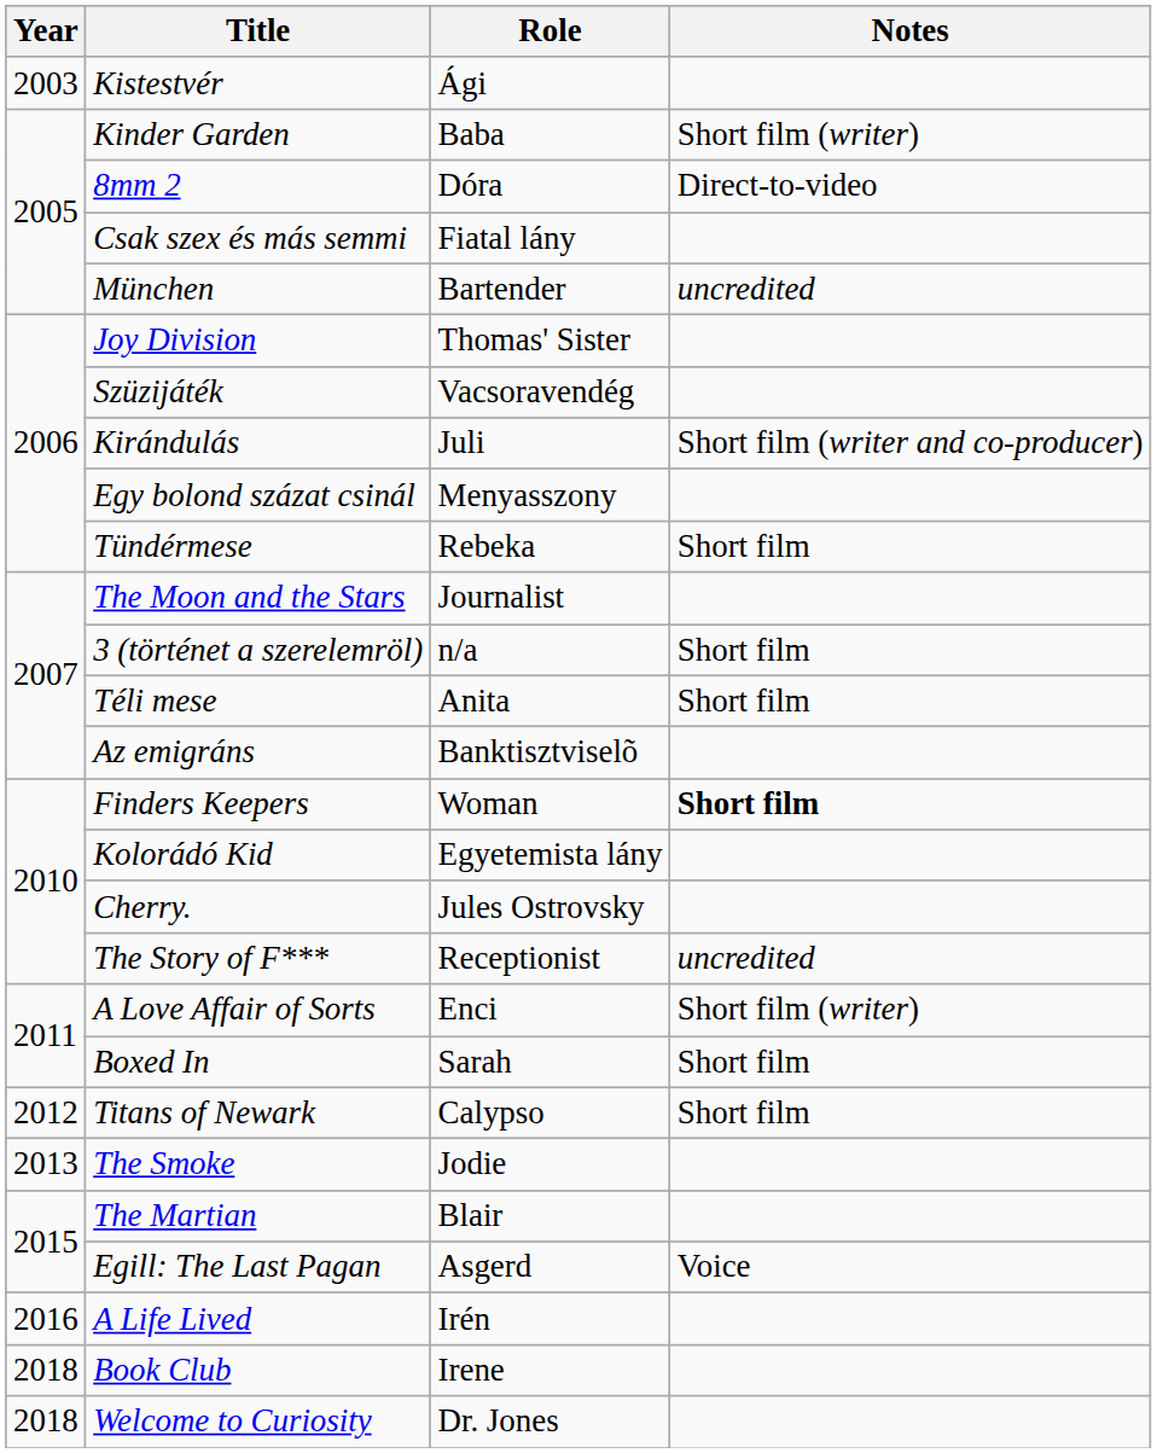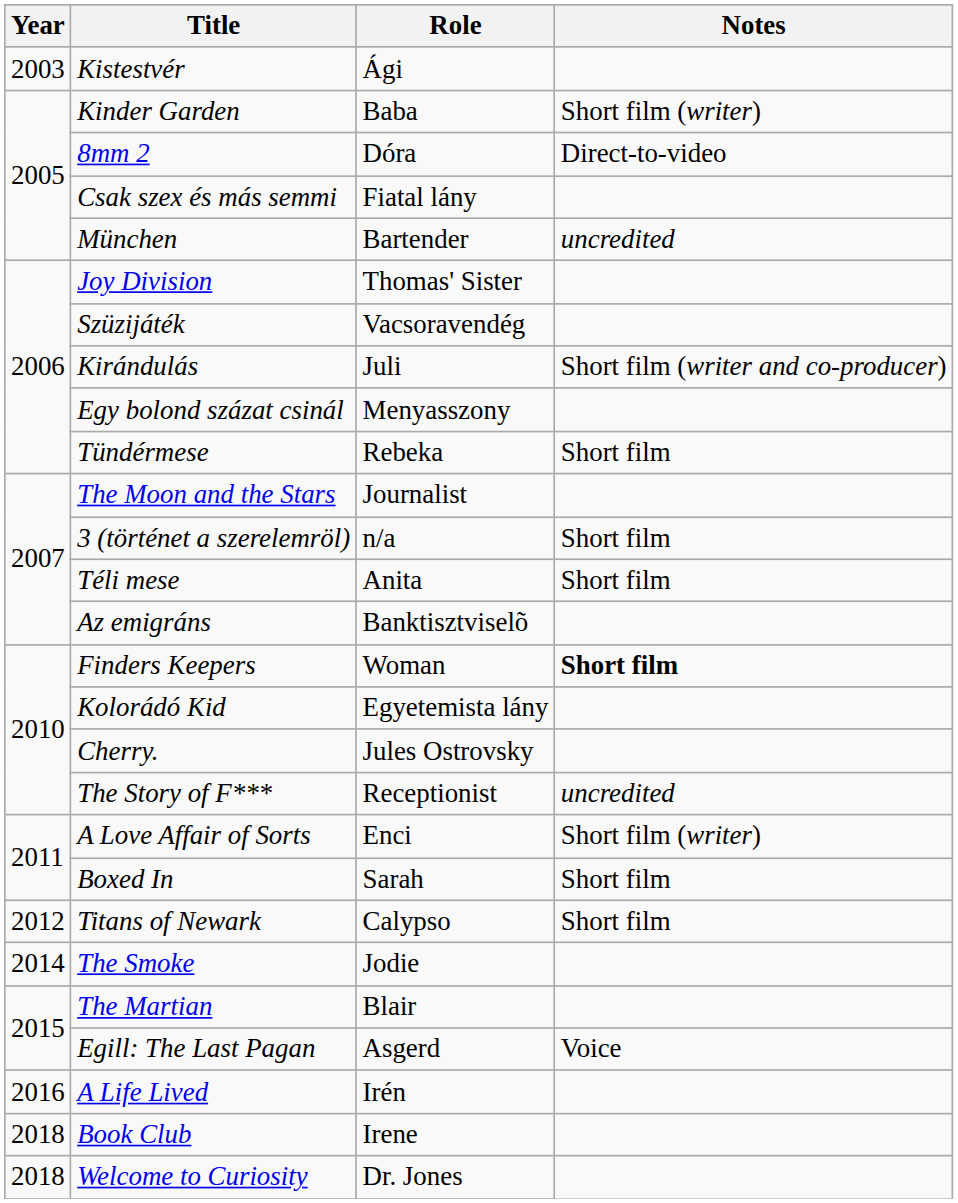The Smoke | Year: 2013 -> 2014
